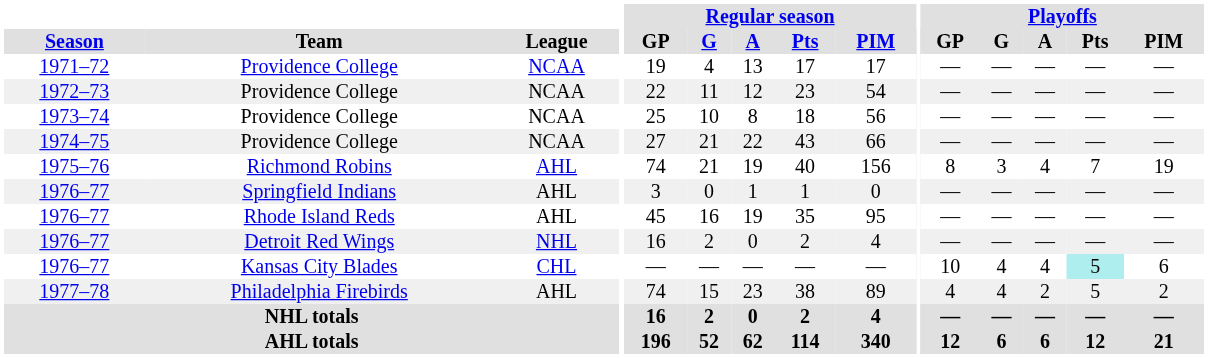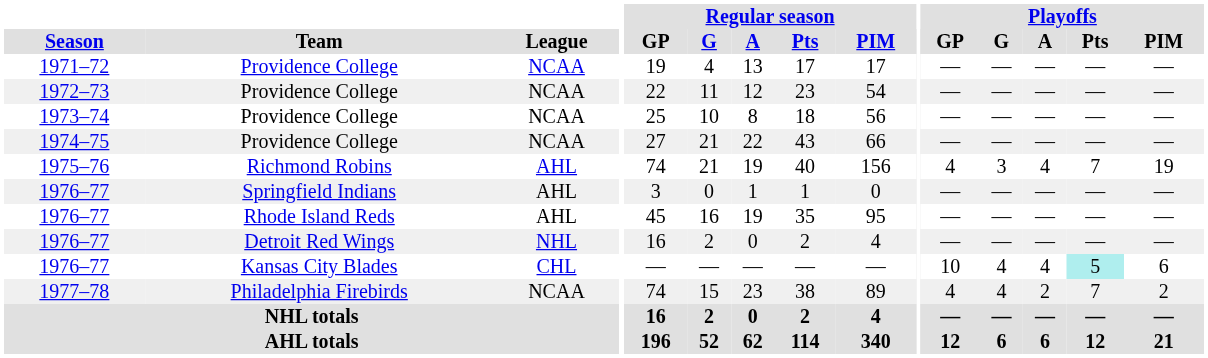1975–76 | Playoffs / GP: 8 -> 4
1977–78 | League: AHL -> NCAA
1977–78 | Playoffs / Pts: 5 -> 7
